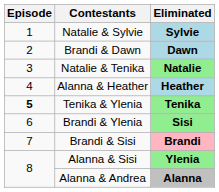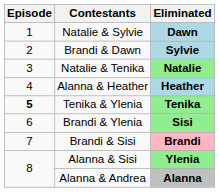Natalie & Sylvie | Eliminated: Sylvie -> Dawn
Brandi & Dawn | Eliminated: Dawn -> Sylvie
